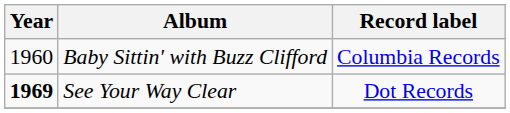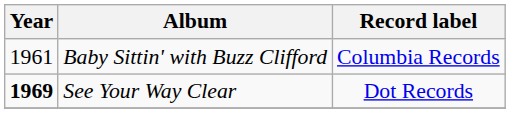Baby Sittin' with Buzz Clifford | Year: 1960 -> 1961
